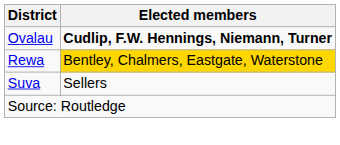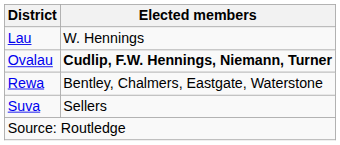+ row: Lau | W. Hennings
Rewa | Elected members: gold background -> no background
